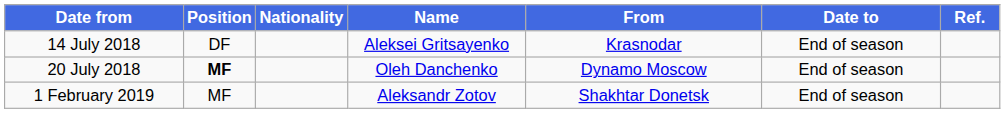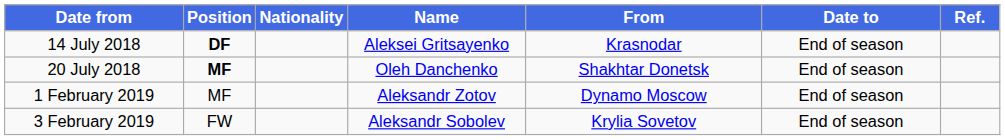14 July 2018 | Position: normal -> bold
20 July 2018 | From: Dynamo Moscow -> Shakhtar Donetsk
1 February 2019 | From: Shakhtar Donetsk -> Dynamo Moscow
+ row: 3 February 2019 | FW | Aleksandr Sobolev | Krylia Sovetov | End of season
